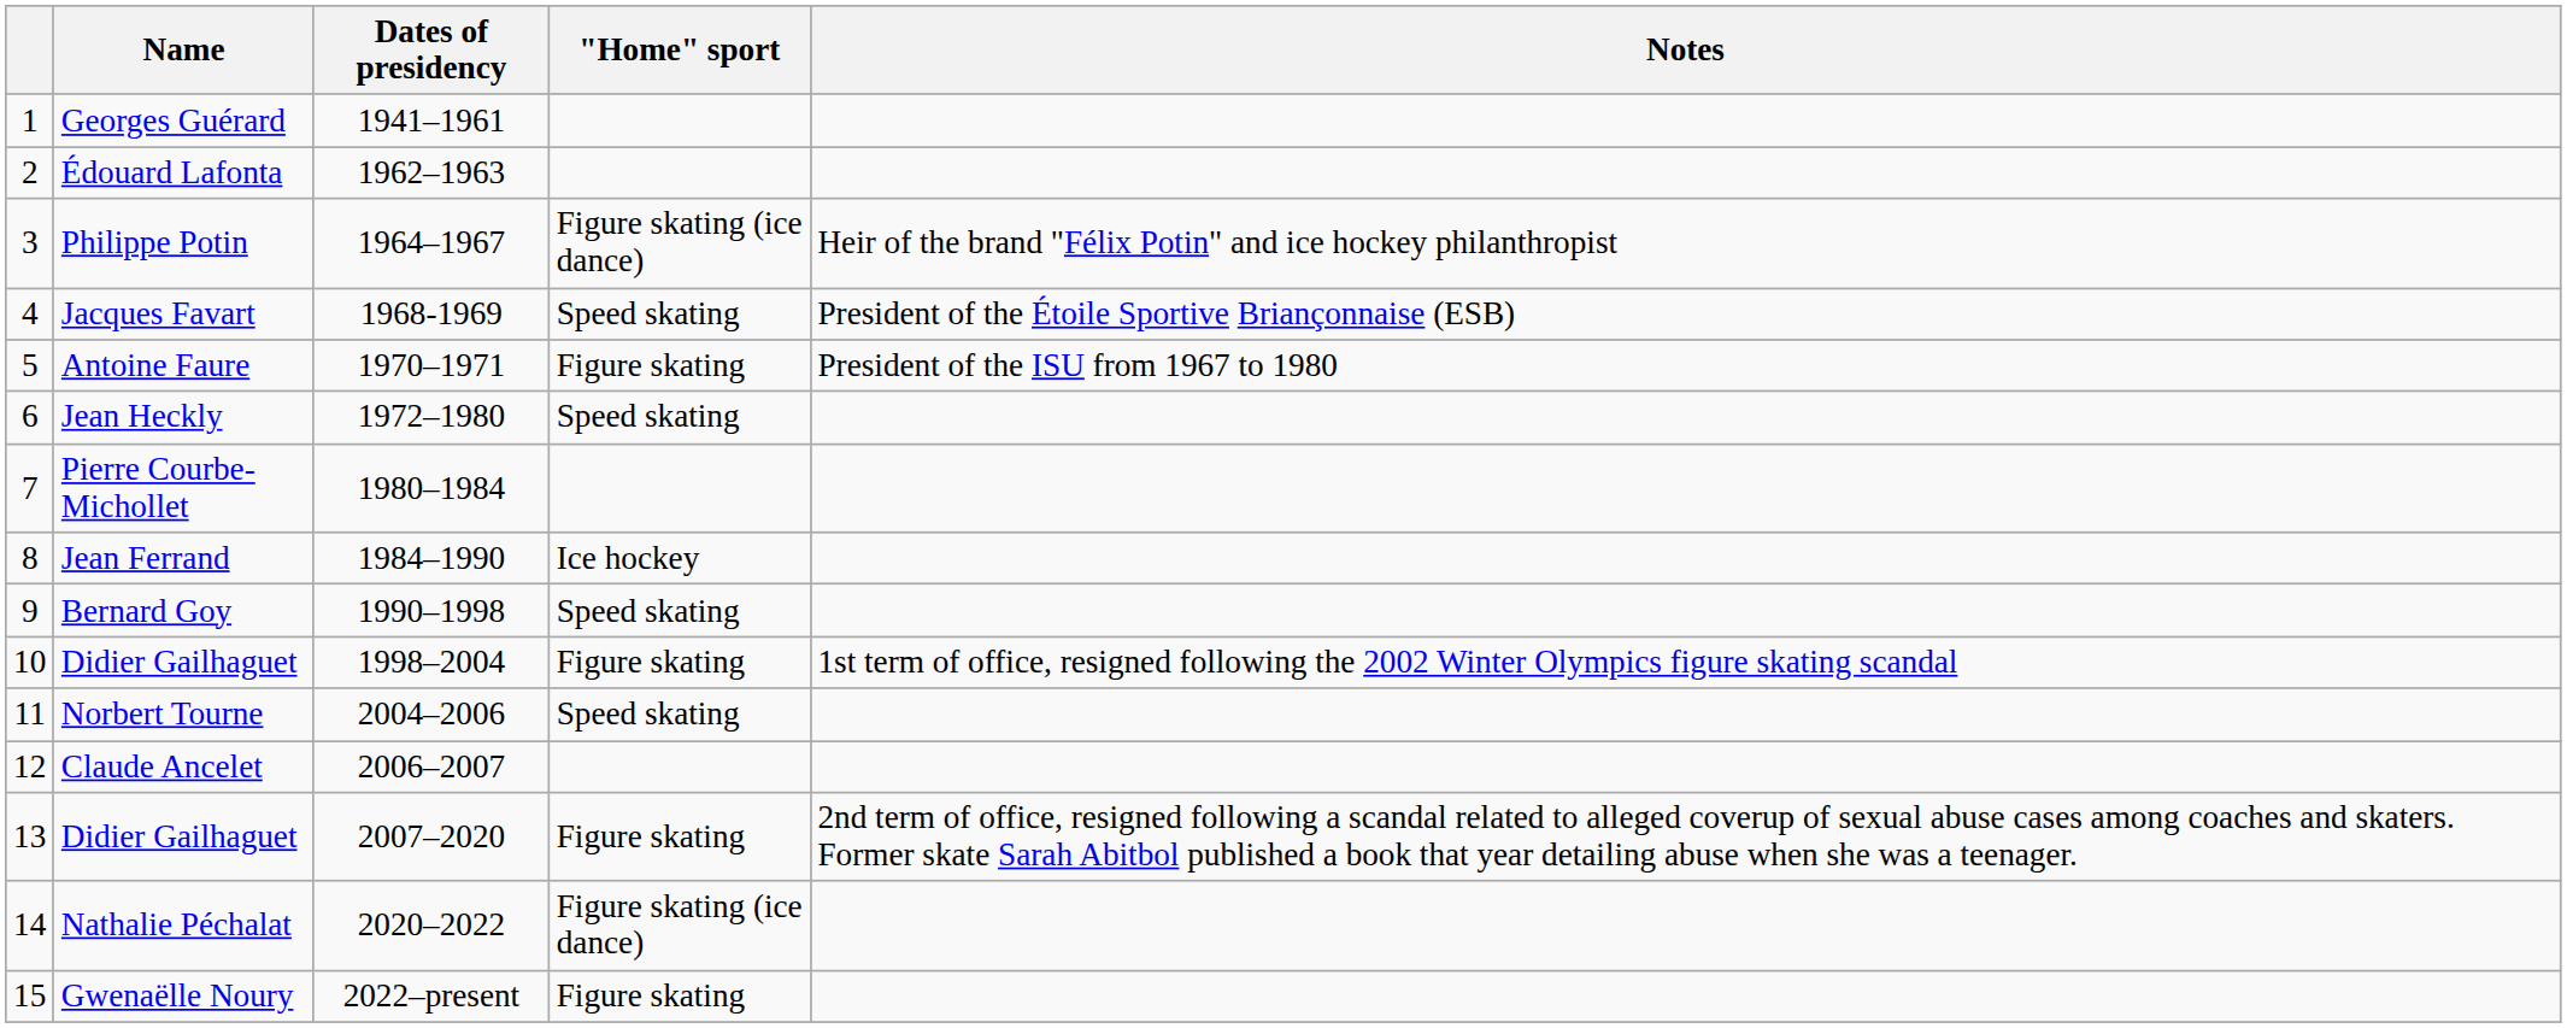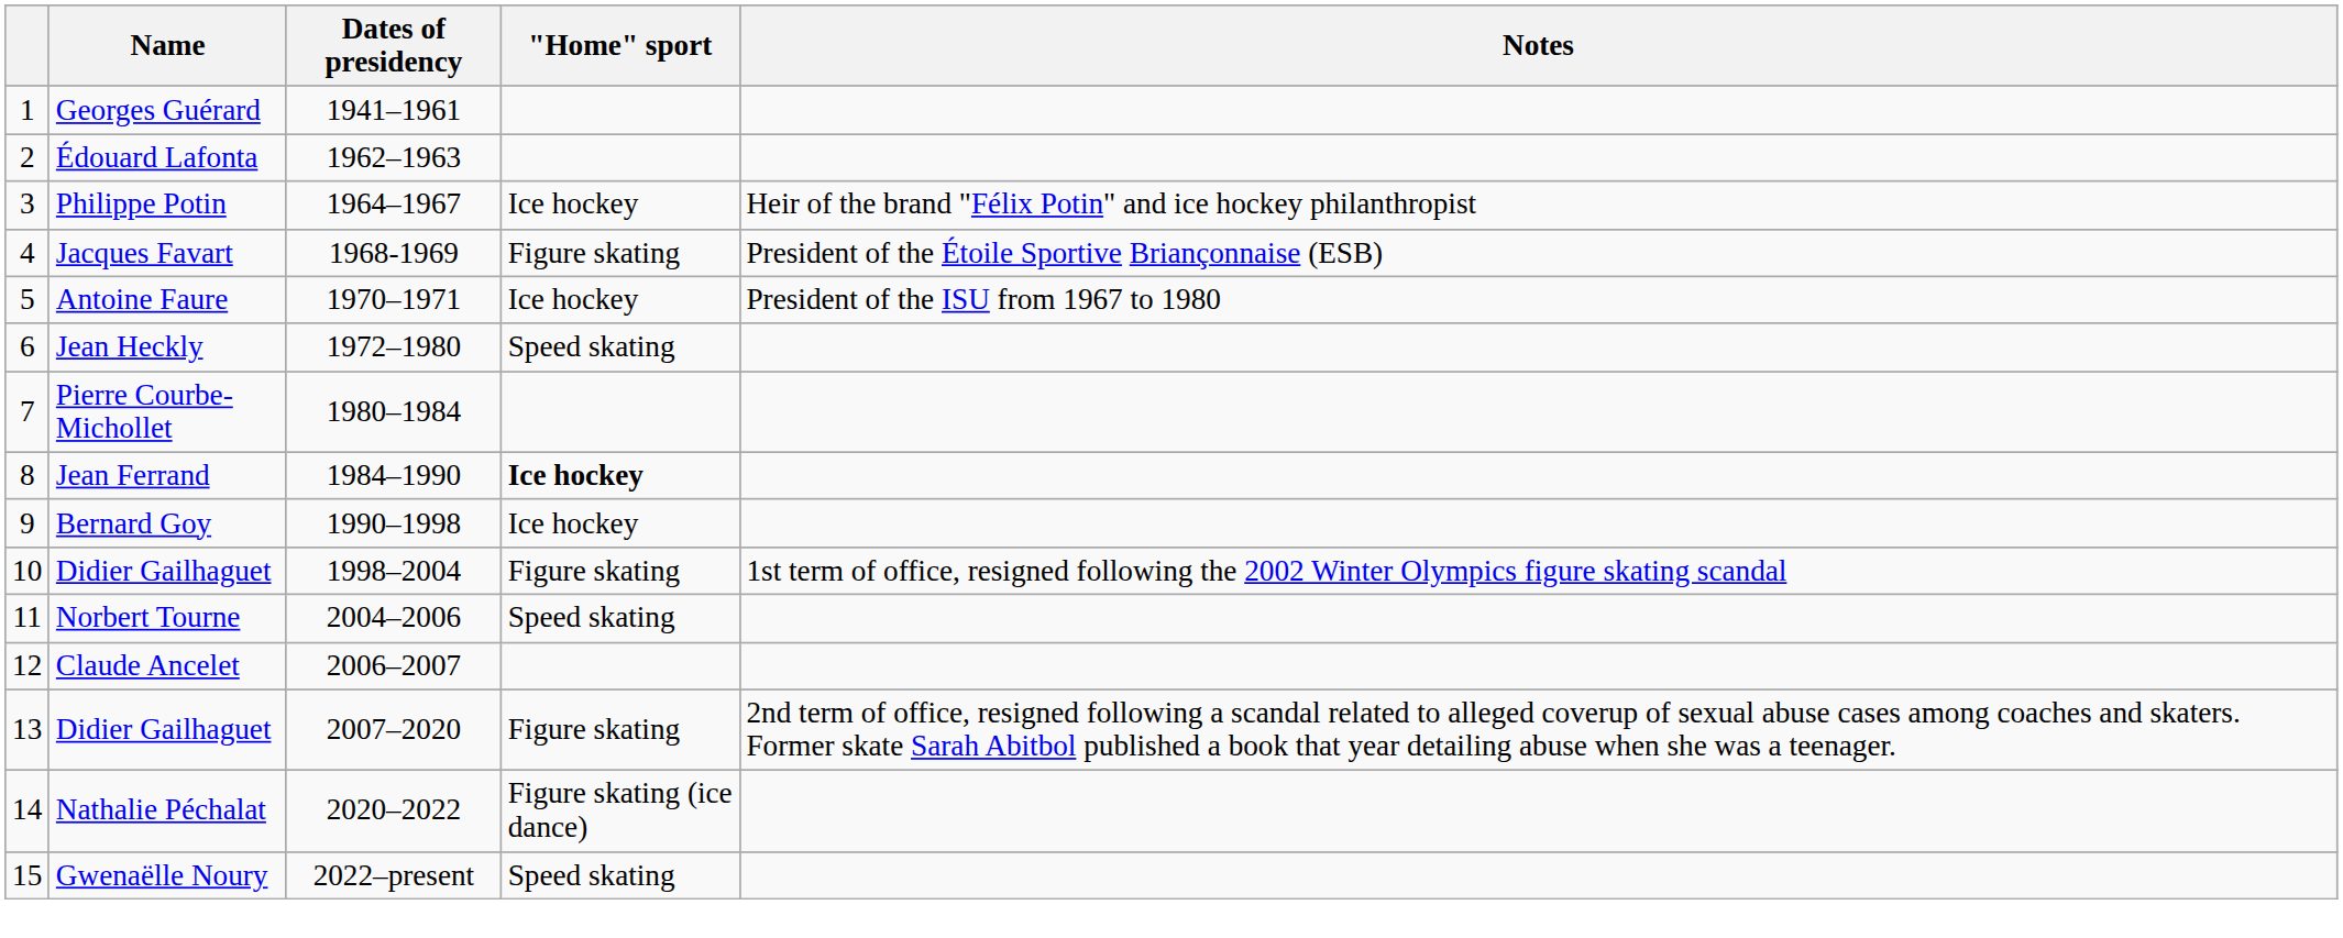Philippe Potin | "Home" sport: Figure skating (ice dance) -> Ice hockey
Jacques Favart | "Home" sport: Speed skating -> Figure skating
Antoine Faure | "Home" sport: Figure skating -> Ice hockey
Jean Ferrand | "Home" sport: normal -> bold
Bernard Goy | "Home" sport: Speed skating -> Ice hockey
Gwenaëlle Noury | "Home" sport: Figure skating -> Speed skating
